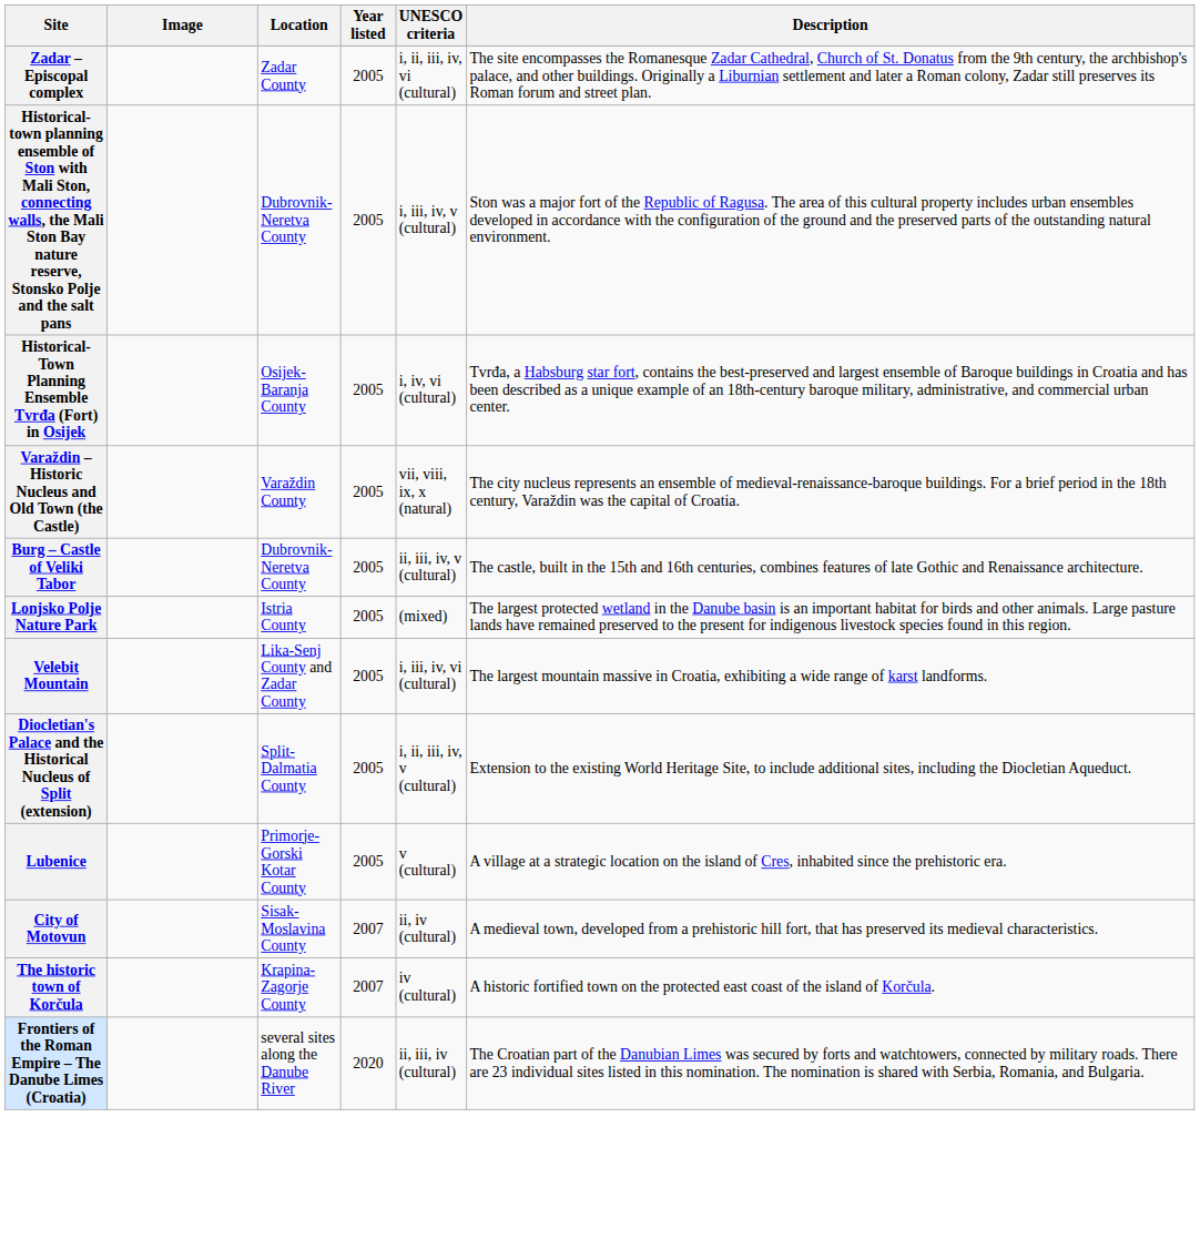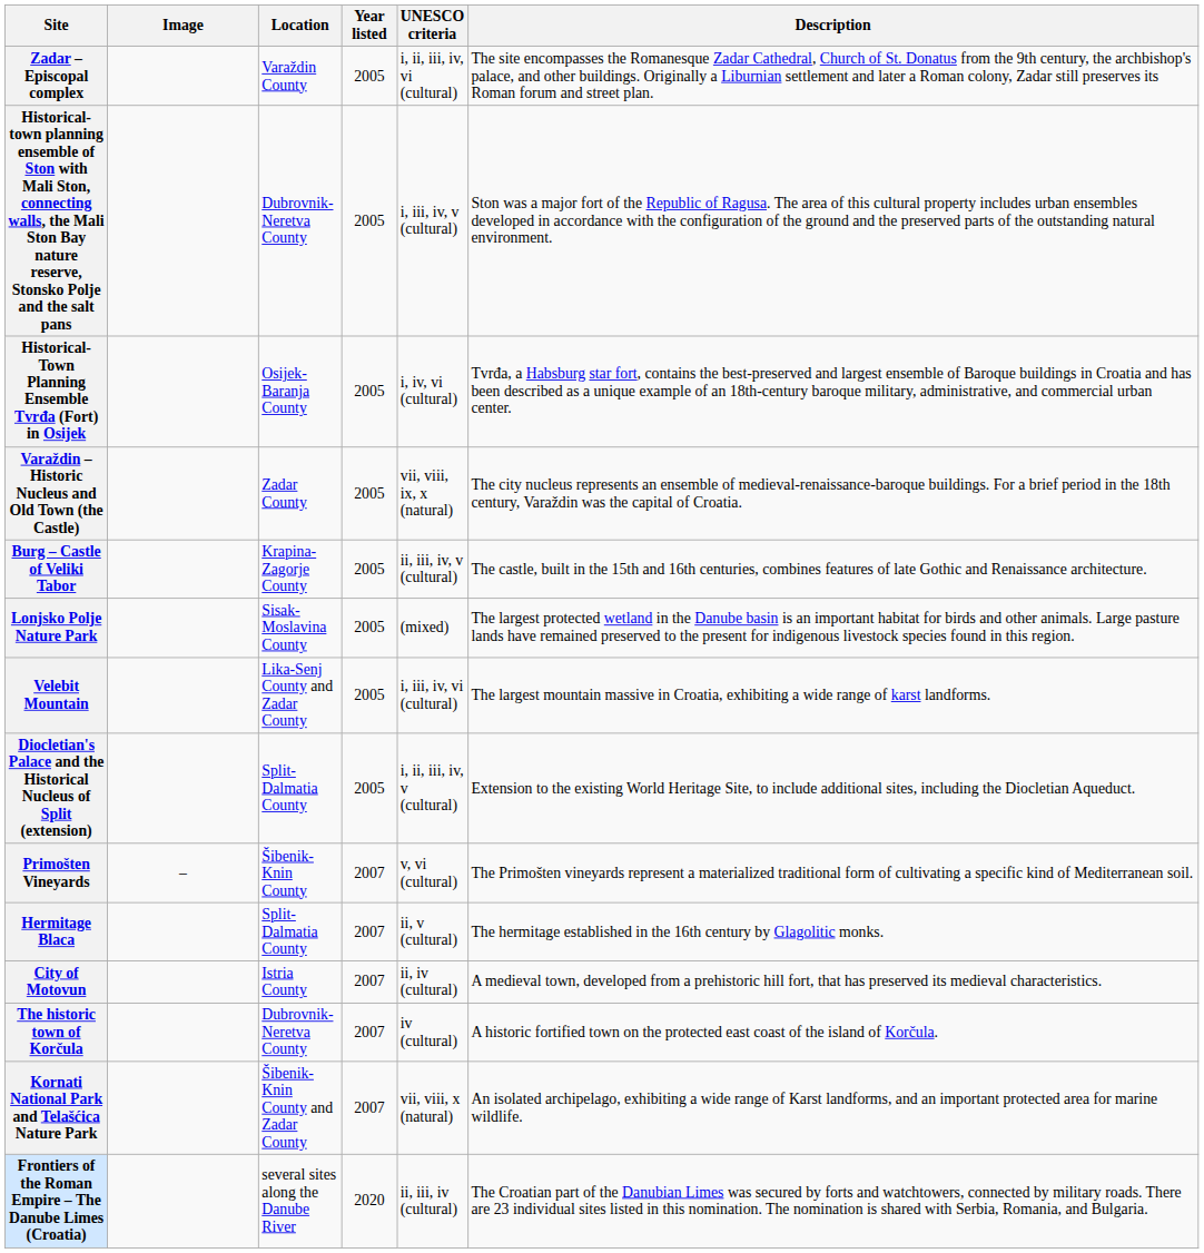Zadar – Episcopal complex | Location: Zadar County -> Varaždin County
Varaždin – Historic Nucleus and Old Town (the Castle) | Location: Varaždin County -> Zadar County
Burg – Castle of Veliki Tabor | Location: Dubrovnik-Neretva County -> Krapina-Zagorje County
Lonjsko Polje Nature Park | Location: Istria County -> Sisak-Moslavina County
- row: Lubenice | Primorje-Gorski Kotar County | 2005 | v (cultural) | A village at a strategic location on the island of Cres, inhabited since the prehistoric era.
+ row: Primošten Vineyards | – | Šibenik-Knin County | 2007 | v, vi (cultural) | The Primošten vineyards represent a materialized traditional form of cultivating a specific kind of Mediterranean soil.
+ row: Hermitage Blaca | Split-Dalmatia County | 2007 | ii, v (cultural) | The hermitage established in the 16th century by Glagolitic monks.
City of Motovun | Location: Sisak-Moslavina County -> Istria County
The historic town of Korčula | Location: Krapina-Zagorje County -> Dubrovnik-Neretva County
+ row: Kornati National Park and Telašćica Nature Park | Šibenik-Knin County and Zadar County | 2007 | vii, viii, x (natural) | An isolated archipelago, exhibiting a wide range of Karst landforms, and an important protected area for marine wildlife.
